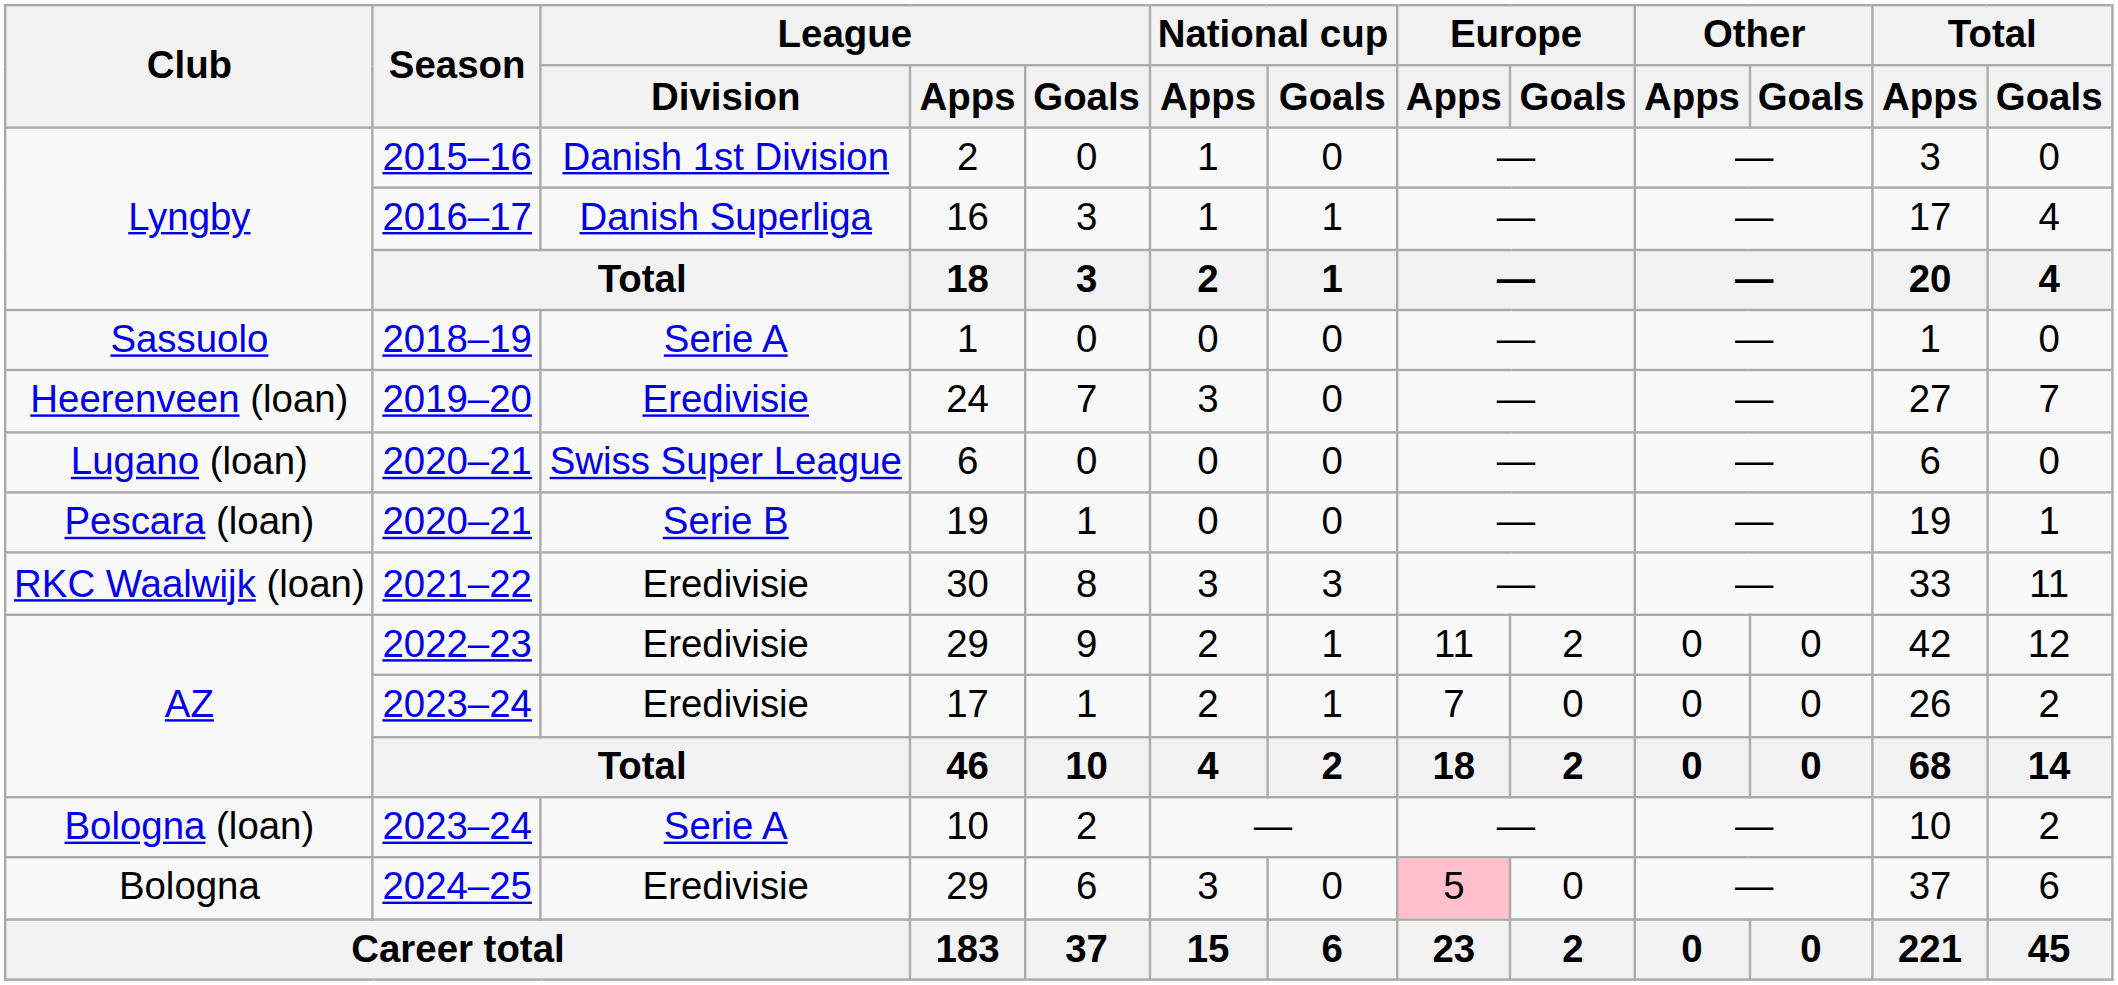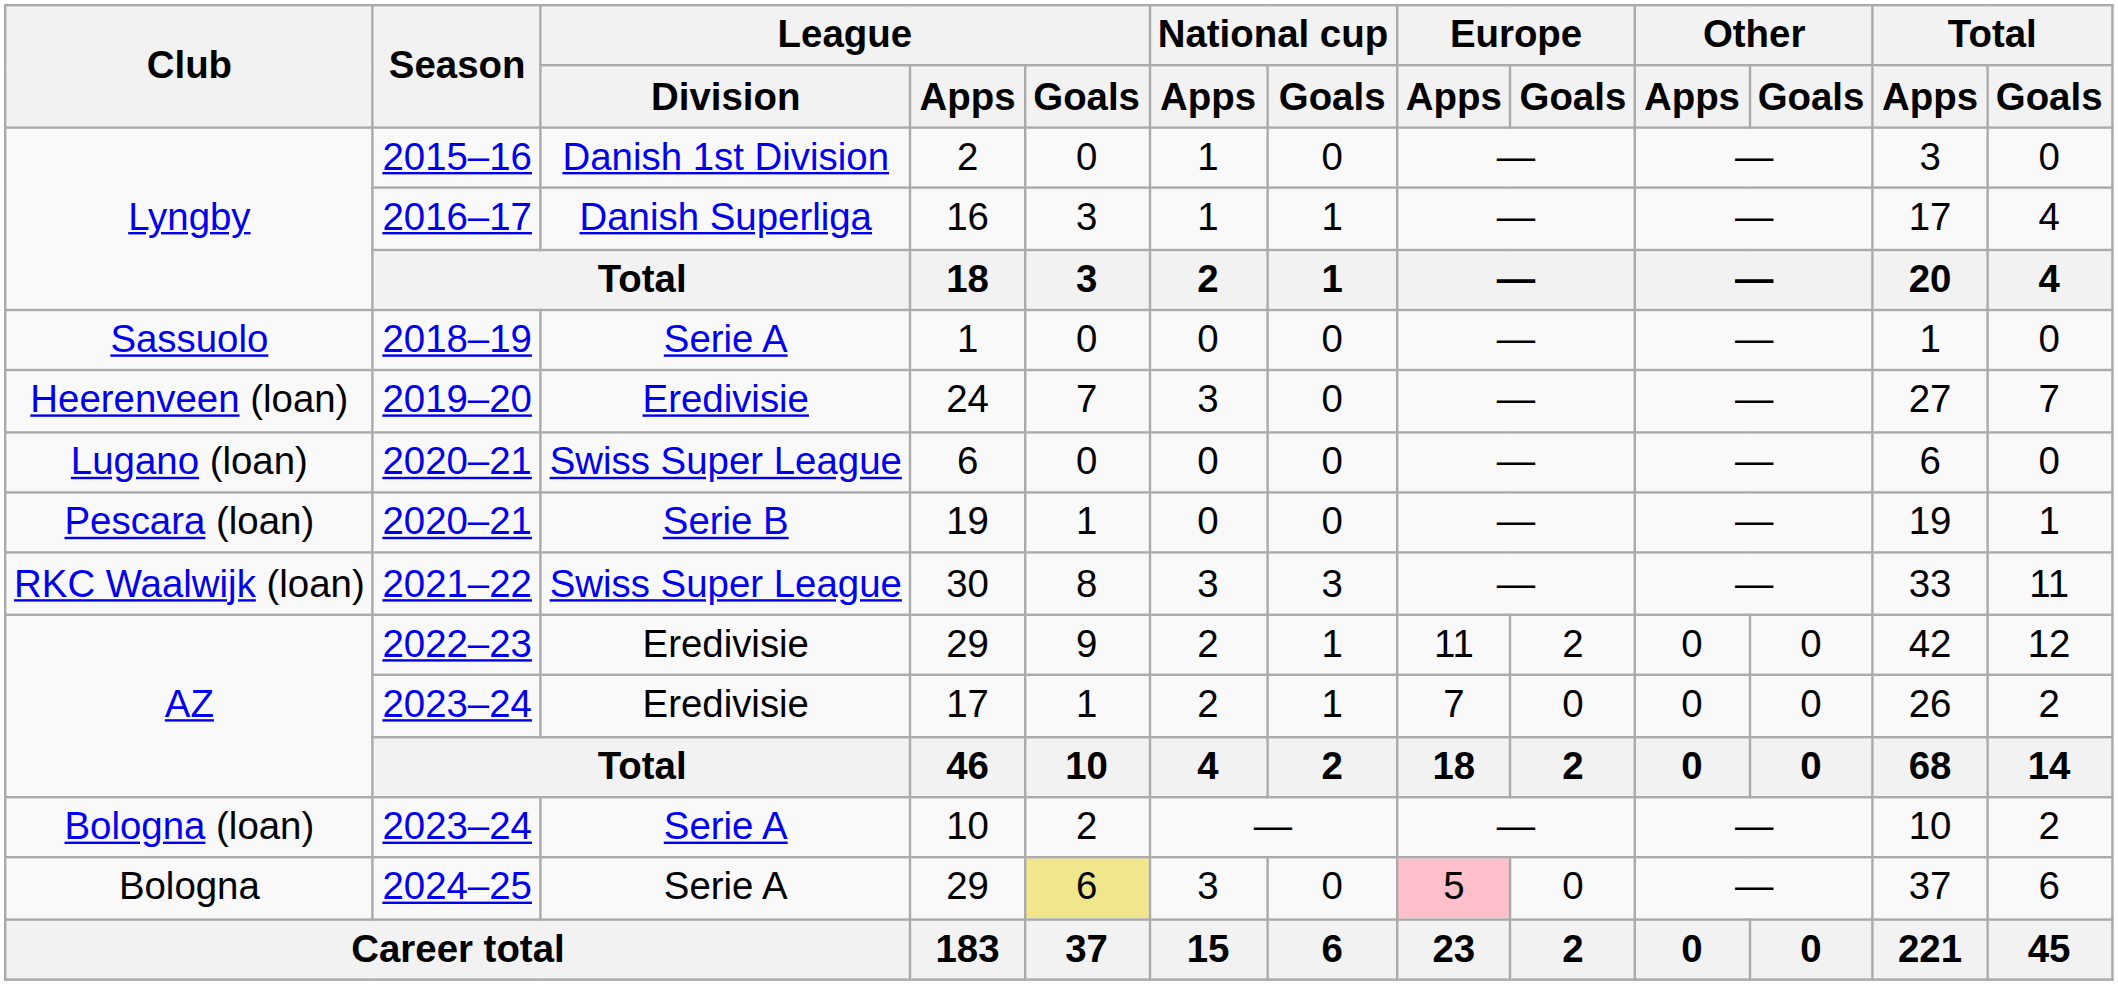30 | League / Division: Eredivisie -> Swiss Super League
Bologna / 29 | League / Division: Eredivisie -> Serie A
Bologna / 29 | League / Goals: no background -> khaki background
